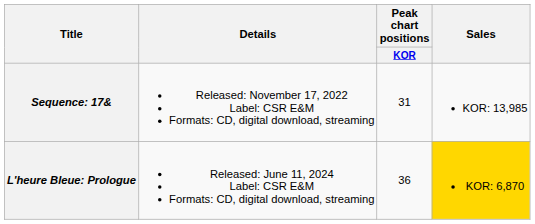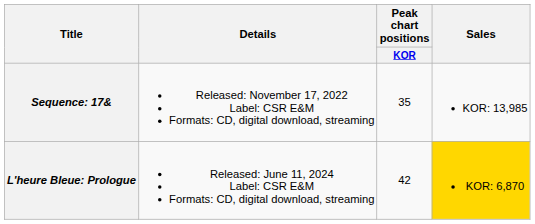Sequence: 17& | Peak chart positions / KOR: 31 -> 35
L'heure Bleue: Prologue | Peak chart positions / KOR: 36 -> 42
